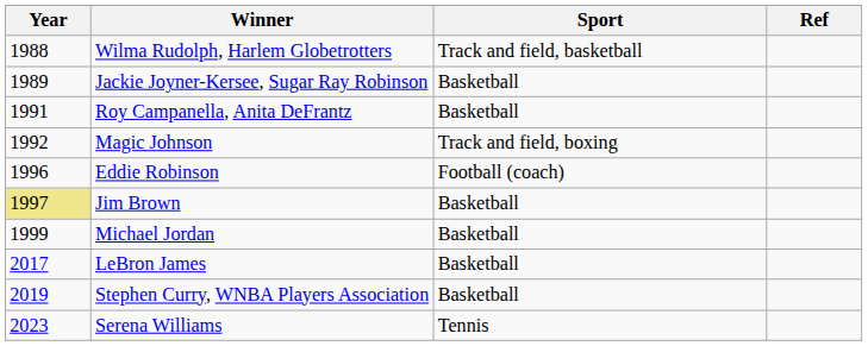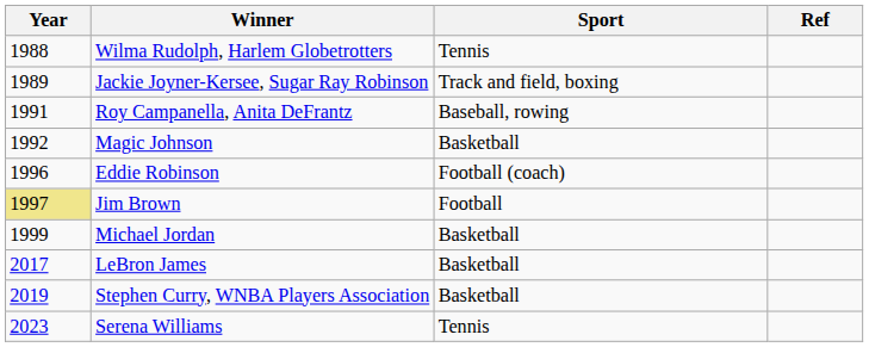Wilma Rudolph, Harlem Globetrotters | Sport: Track and field, basketball -> Tennis
Jackie Joyner-Kersee, Sugar Ray Robinson | Sport: Basketball -> Track and field, boxing
Roy Campanella, Anita DeFrantz | Sport: Basketball -> Baseball, rowing
Magic Johnson | Sport: Track and field, boxing -> Basketball
Jim Brown | Sport: Basketball -> Football
